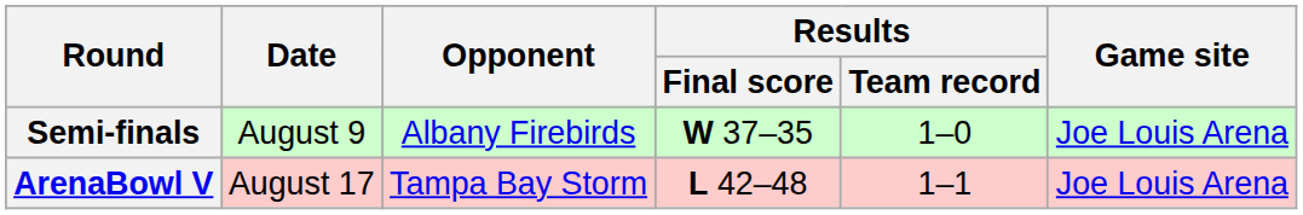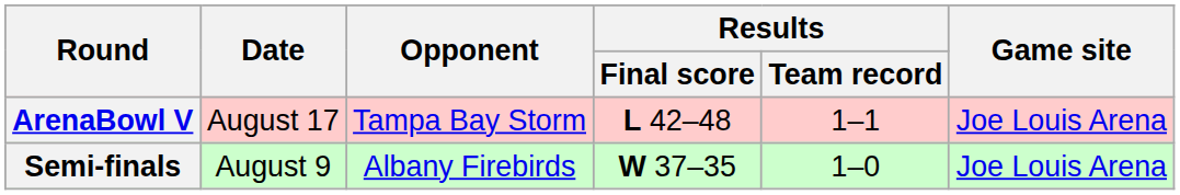rows swapped: Semi-finals <-> ArenaBowl V
